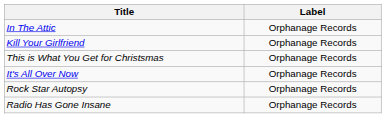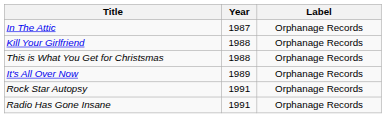+ column: Year | 1987 | 1988 | 1988 | 1989 | 1991 | 1991
